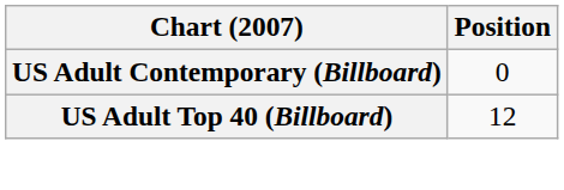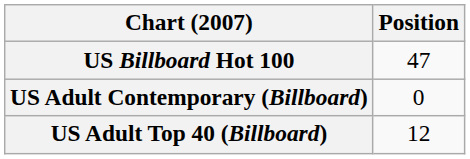+ row: US Billboard Hot 100 | 47
